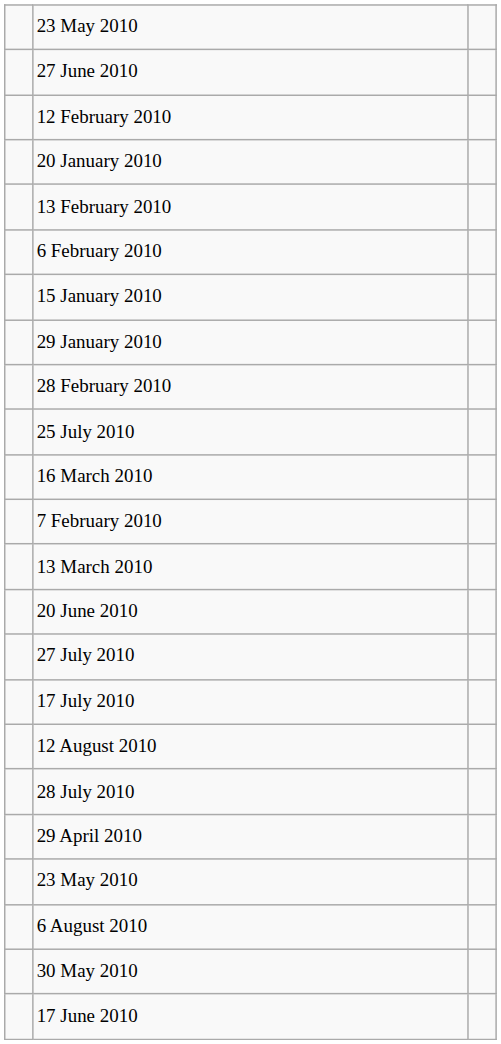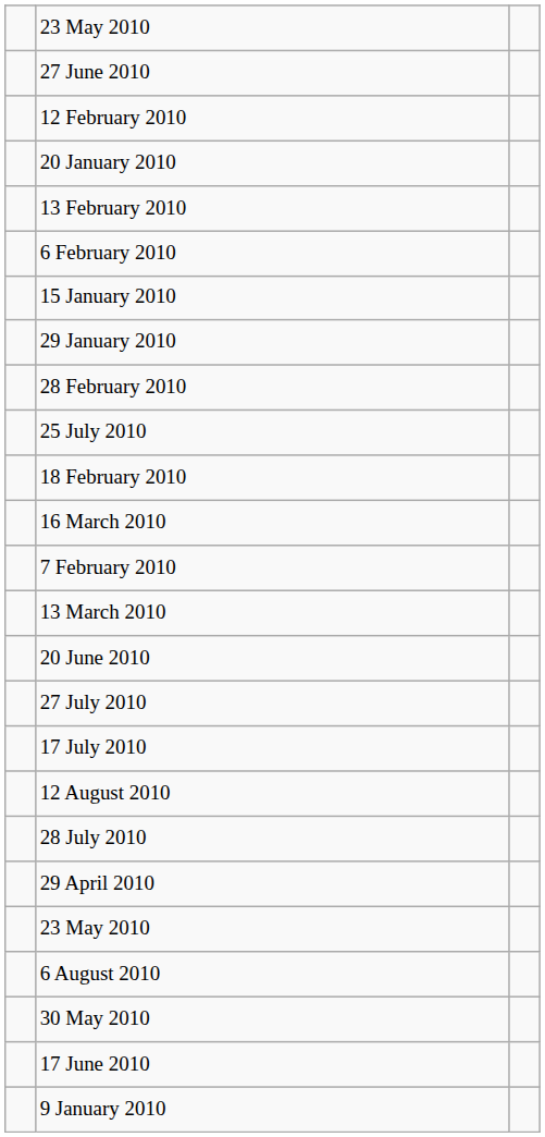+ row: 18 February 2010
+ row: 9 January 2010
